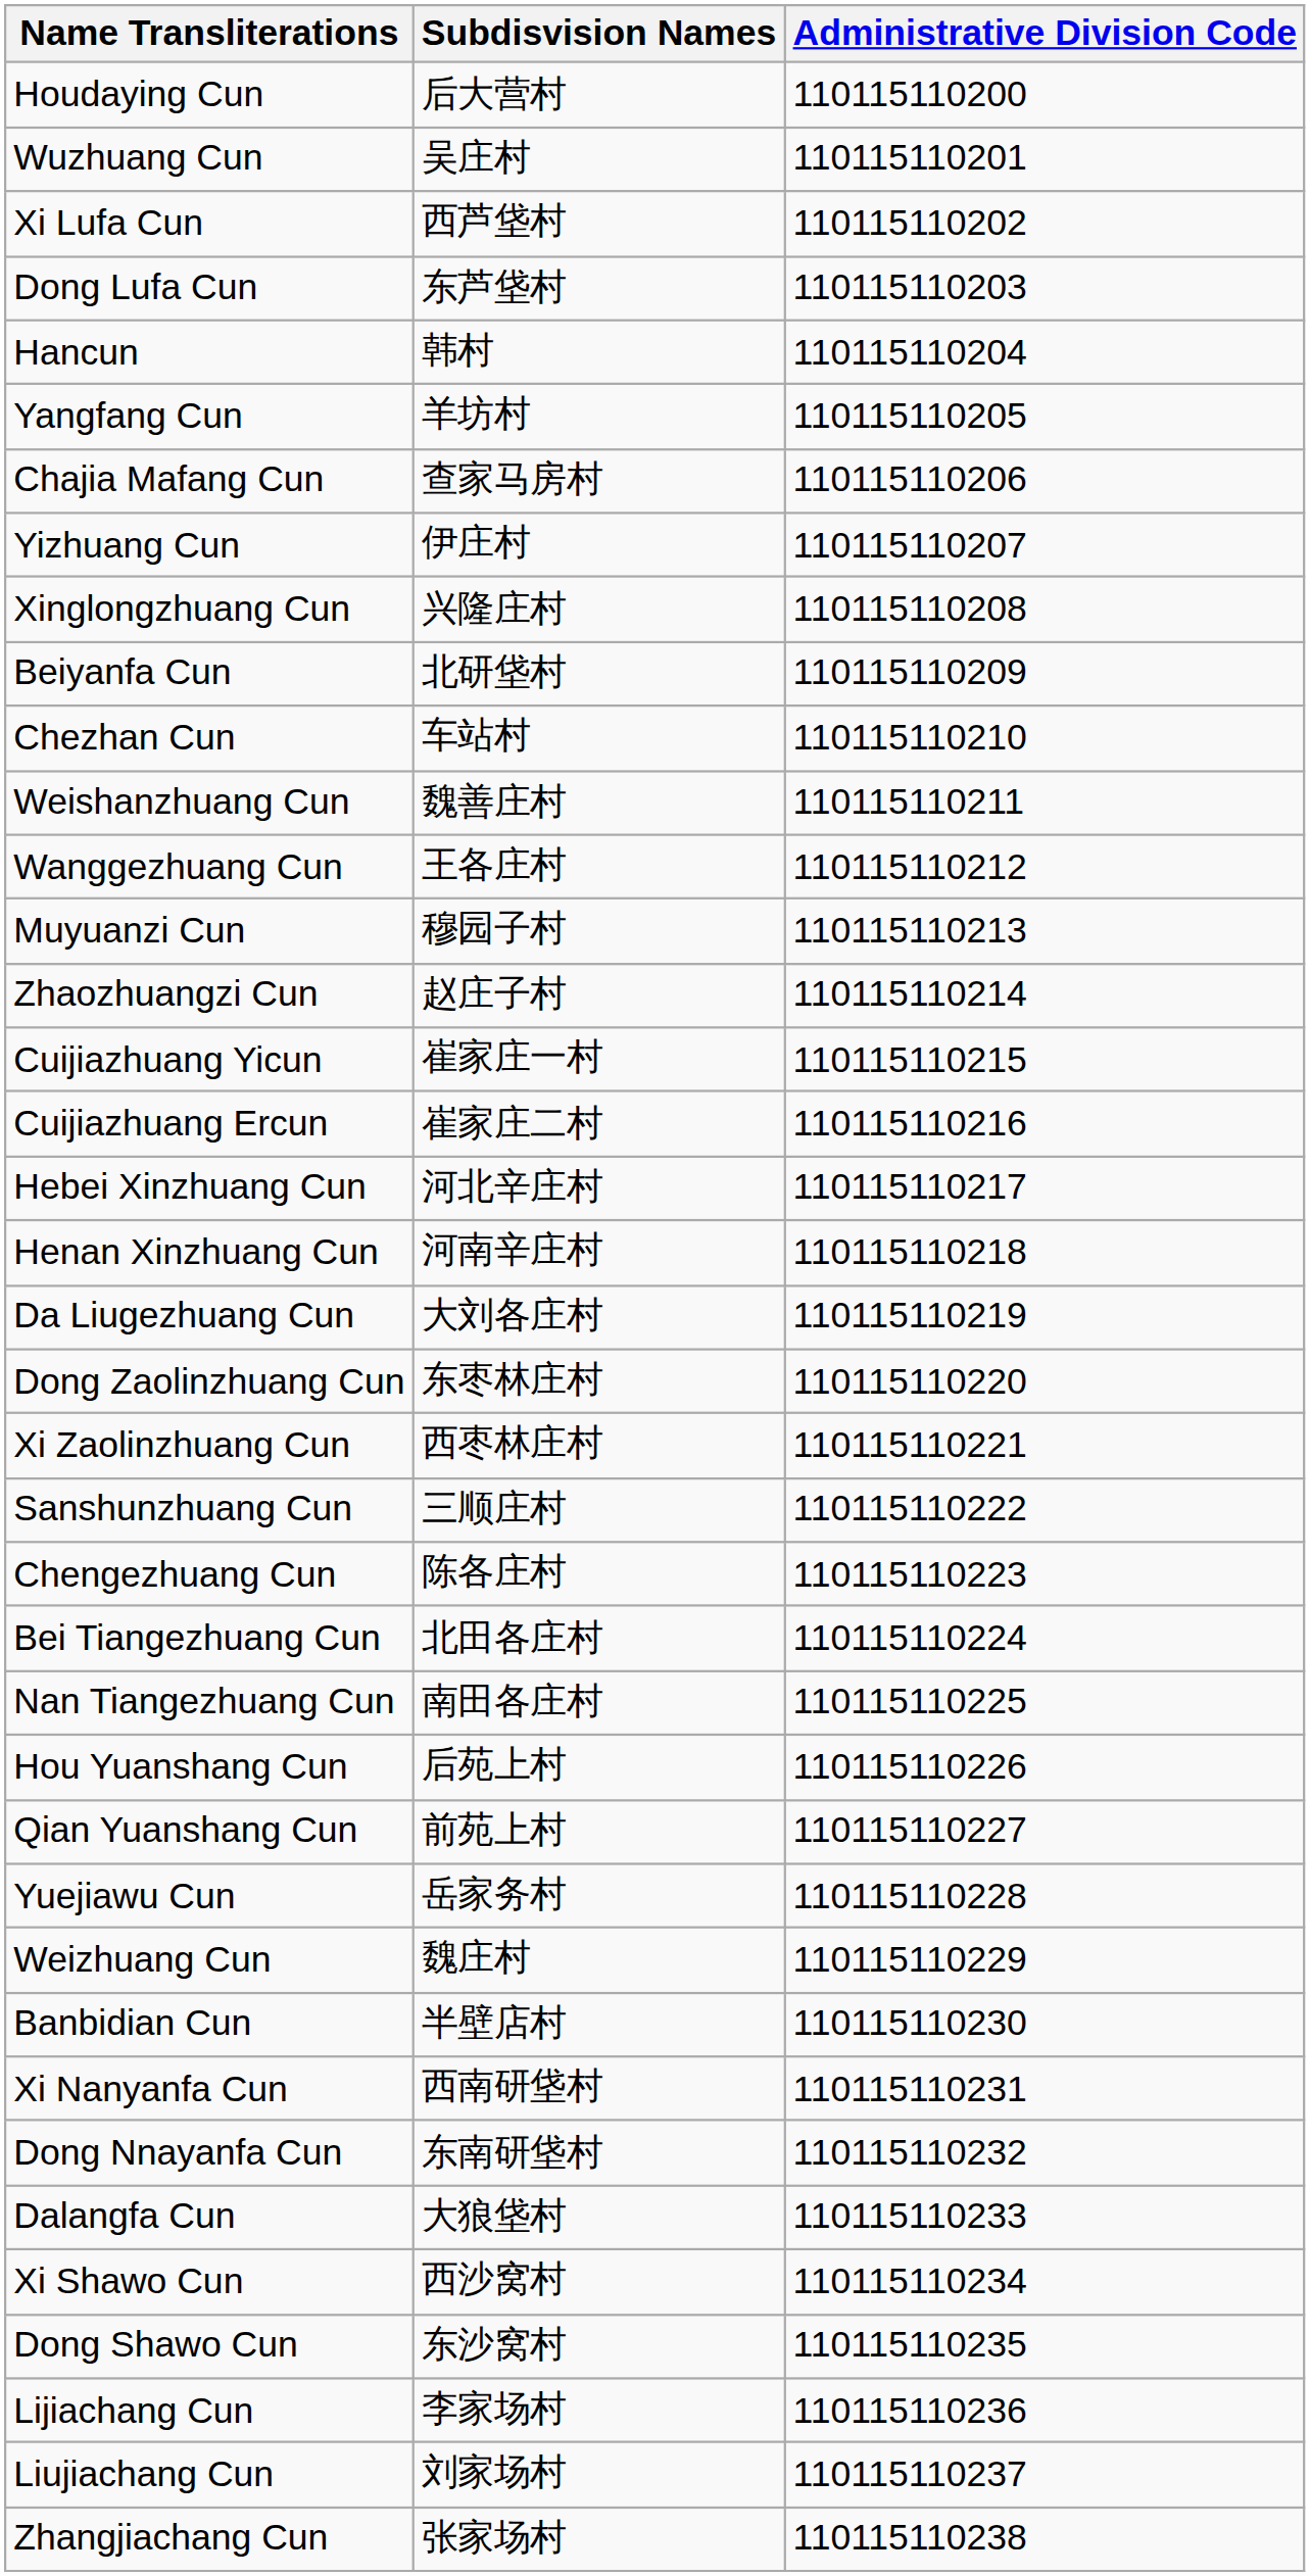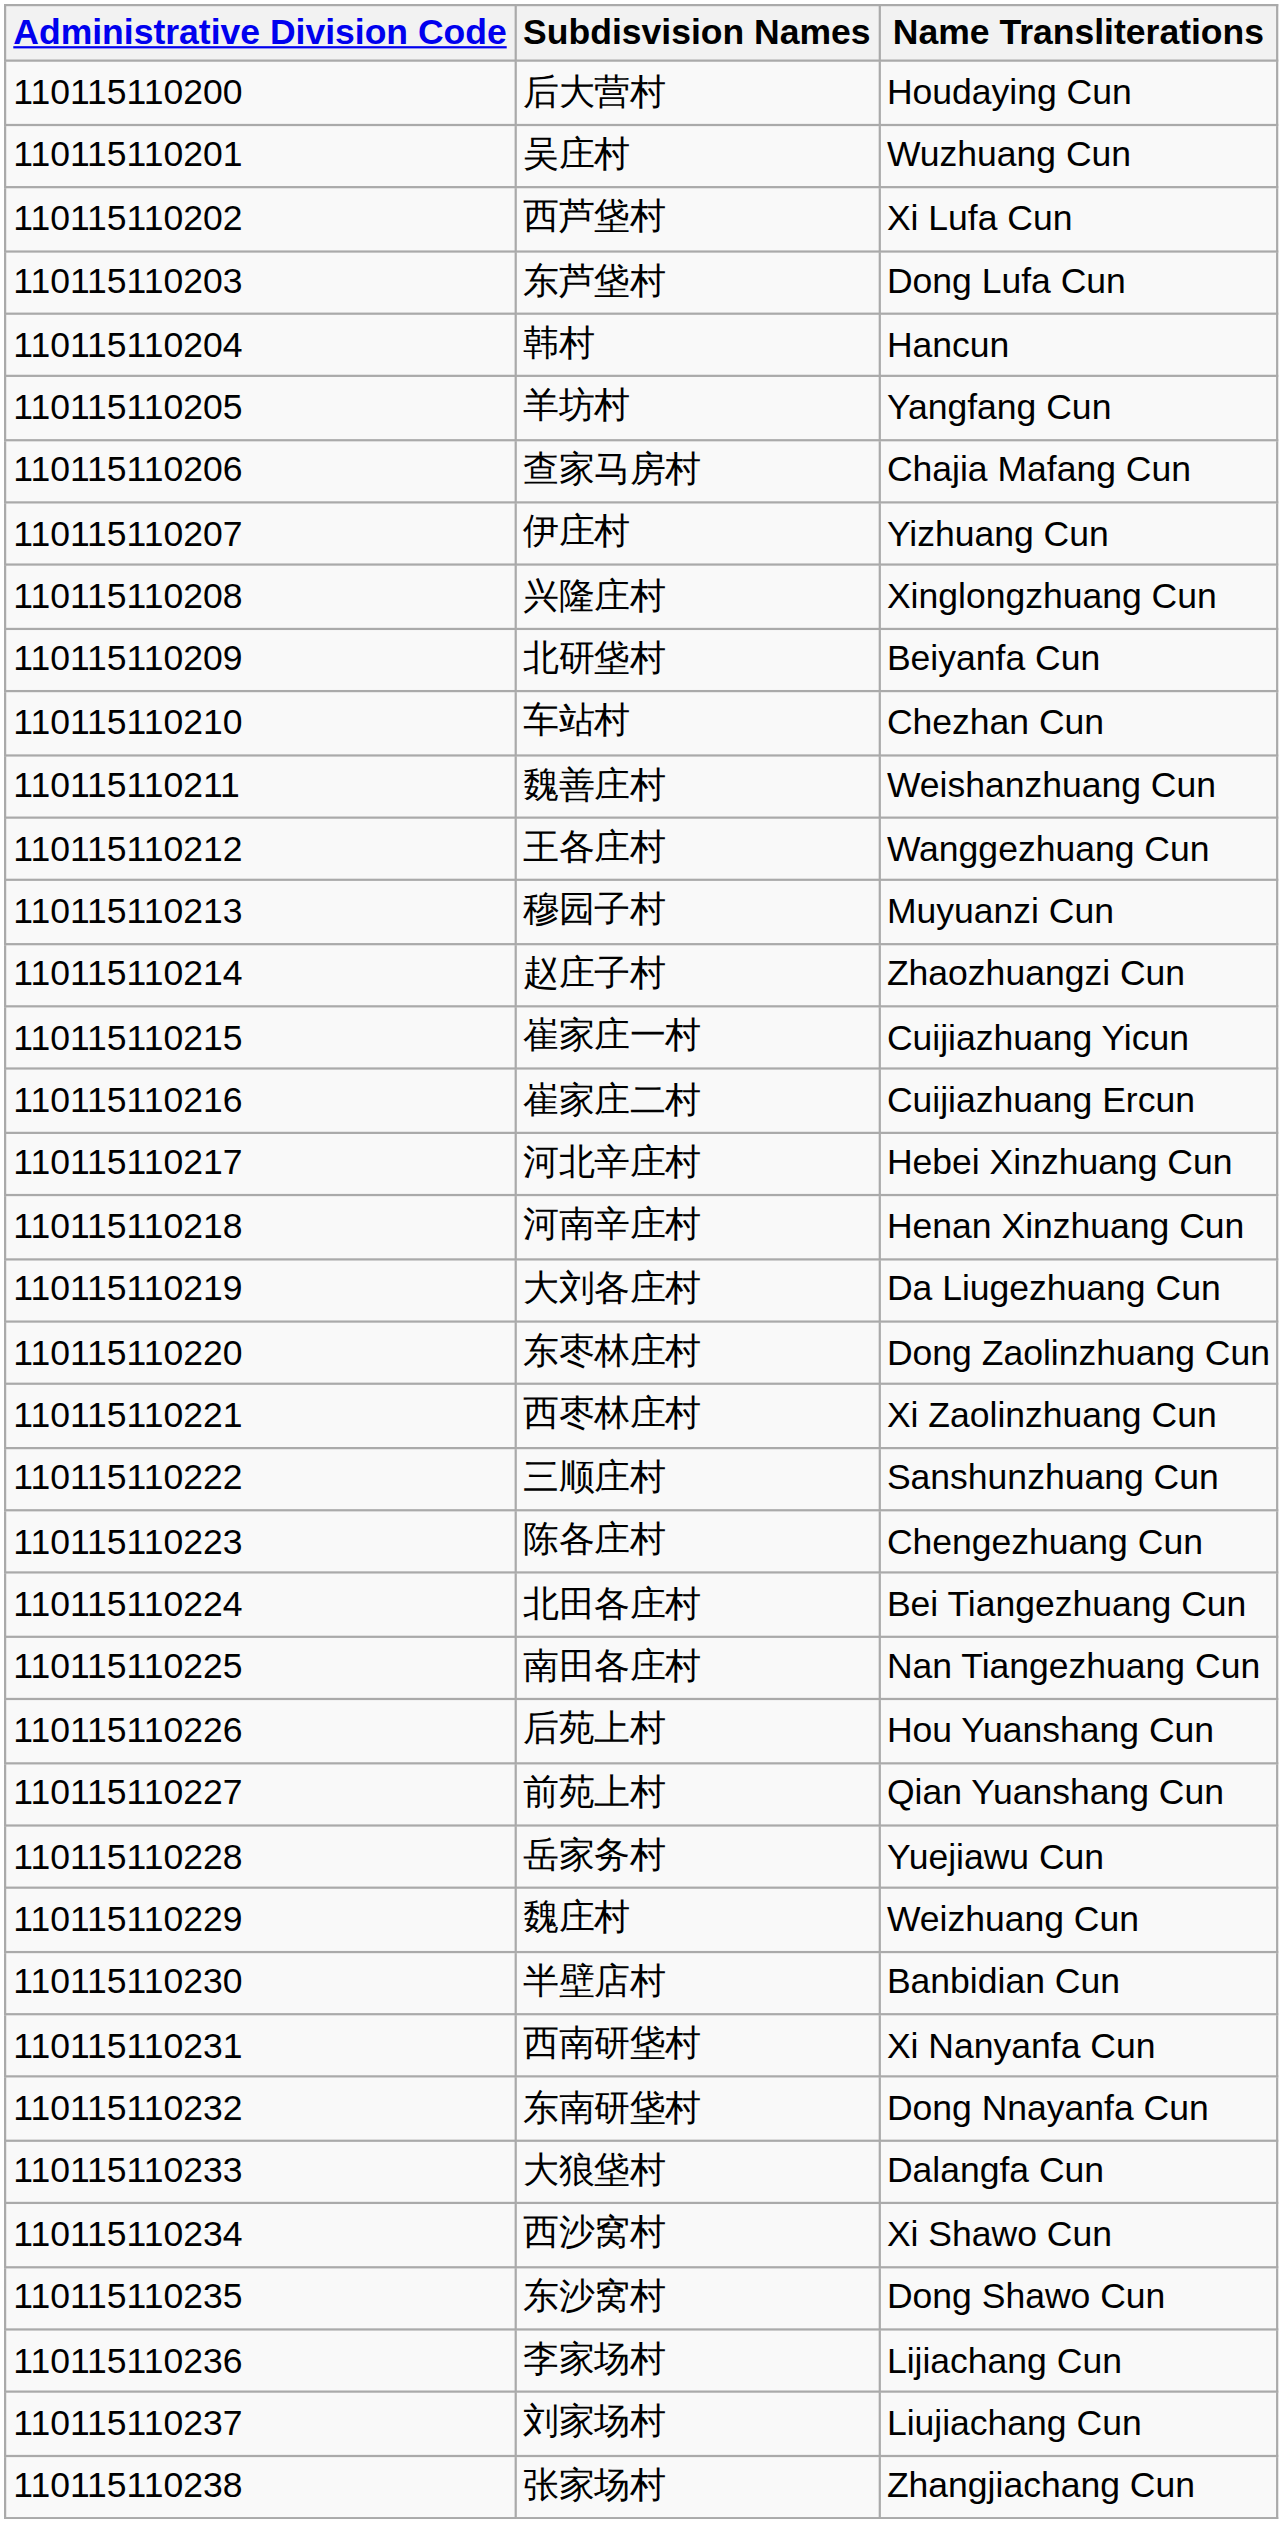columns swapped: Administrative Division Code <-> Name Transliterations
